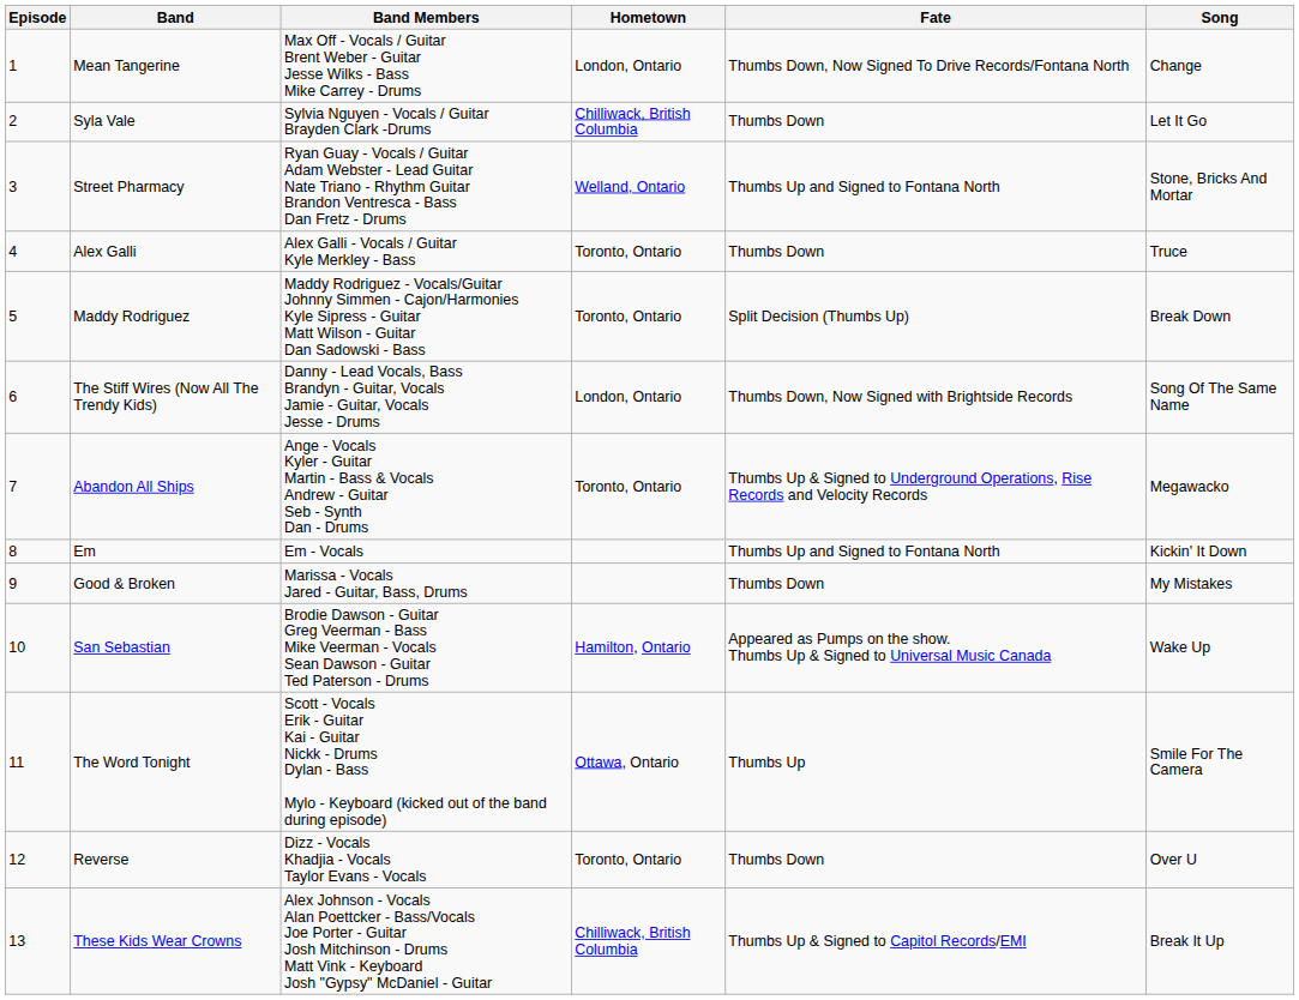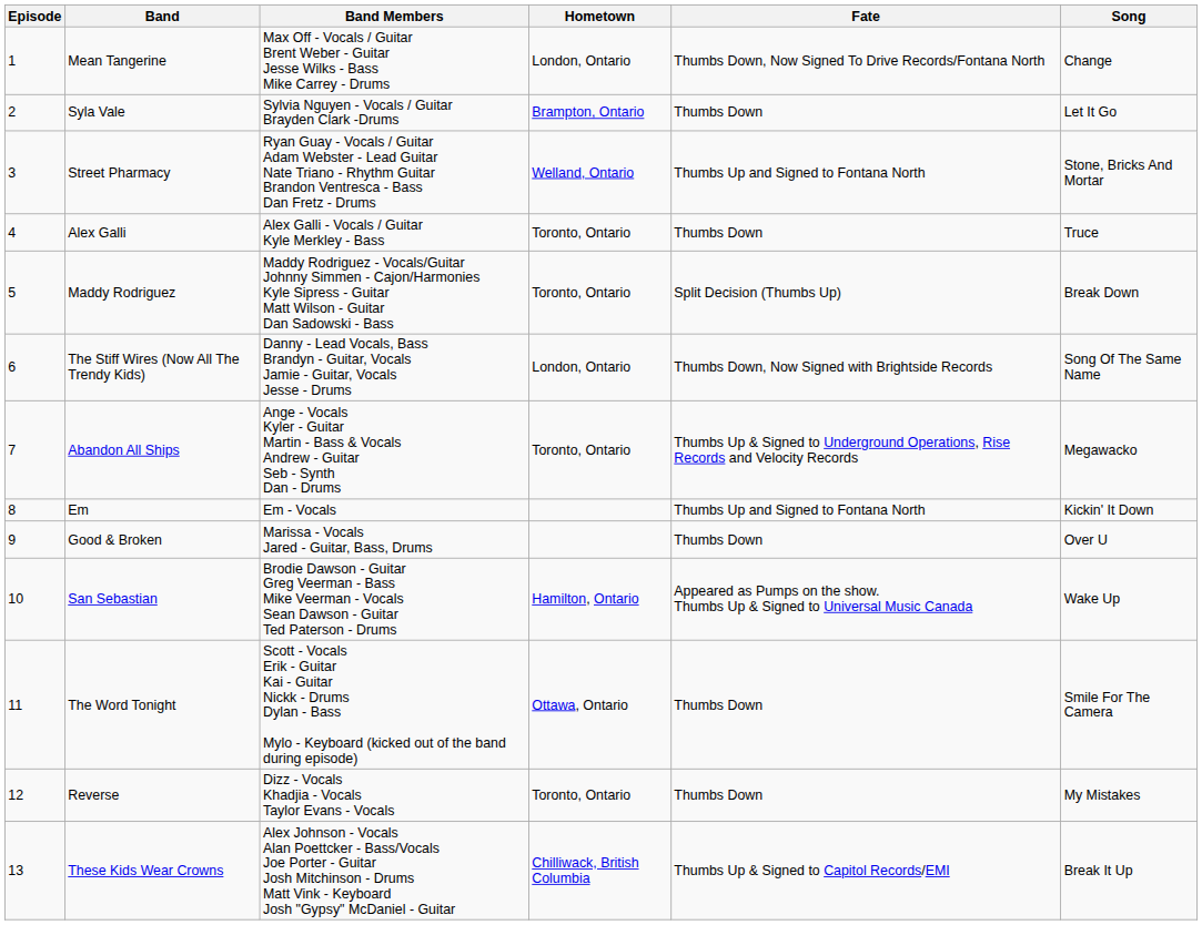Syla Vale | Hometown: Chilliwack, British Columbia -> Brampton, Ontario
Good & Broken | Song: My Mistakes -> Over U
The Word Tonight | Fate: Thumbs Up -> Thumbs Down
Reverse | Song: Over U -> My Mistakes
